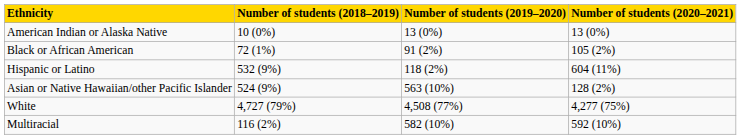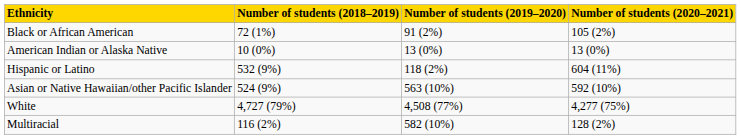rows swapped: American Indian or Alaska Native <-> Black or African American
Asian or Native Hawaiian/other Pacific Islander | Number of students (2020–2021): 128 (2%) -> 592 (10%)
Multiracial | Number of students (2020–2021): 592 (10%) -> 128 (2%)
